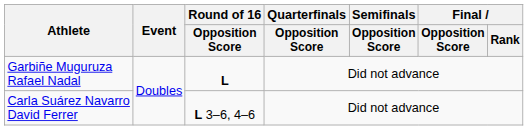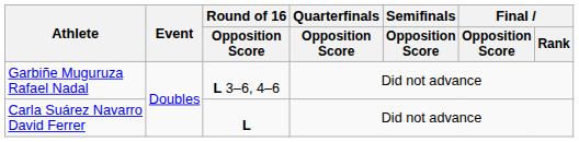Garbiñe Muguruza Rafael Nadal | Round of 16 / Opposition Score: L -> L 3–6, 4–6
Carla Suárez Navarro David Ferrer | Round of 16 / Opposition Score: L 3–6, 4–6 -> L
